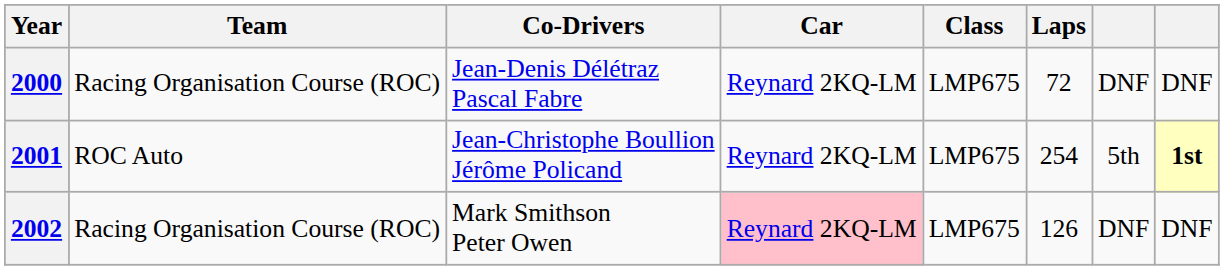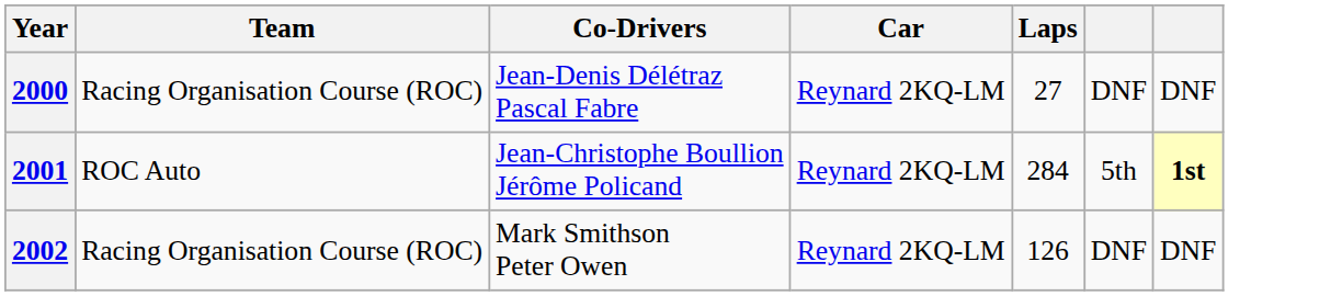- column: Class | LMP675 | LMP675 | LMP675
2000 | Laps: 72 -> 27
2001 | Laps: 254 -> 284
2002 | Car: pink background -> no background
